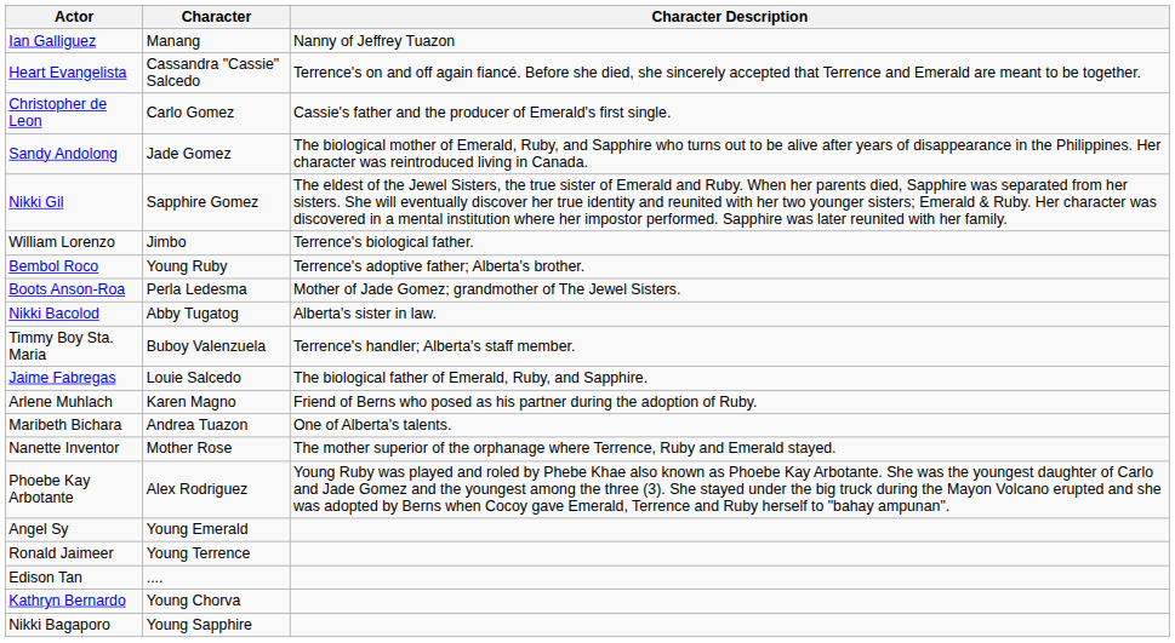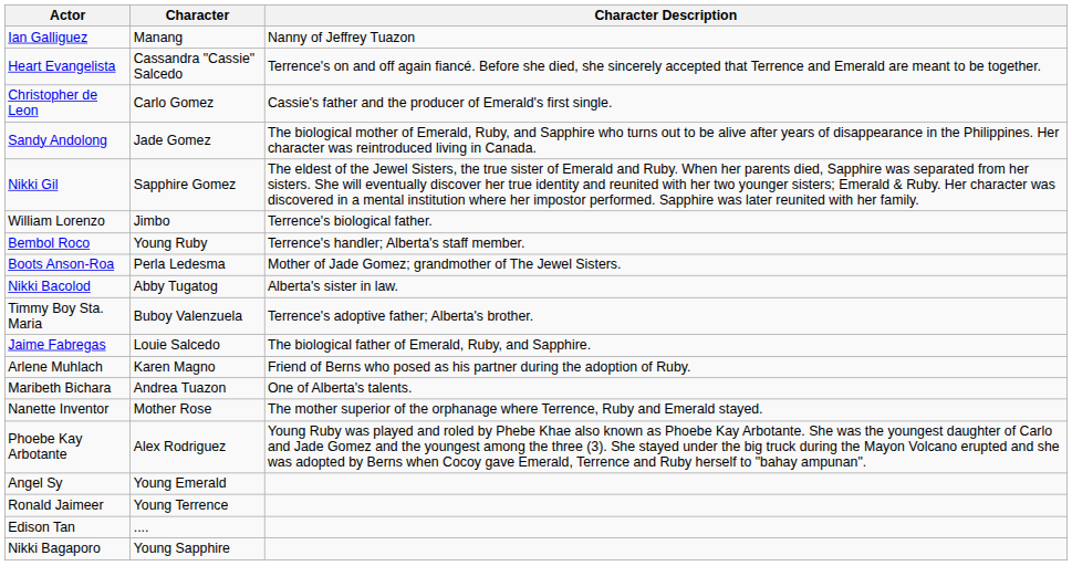Bembol Roco | Character Description: Terrence's adoptive father; Alberta's brother. -> Terrence's handler; Alberta's staff member.
Timmy Boy Sta. Maria | Character Description: Terrence's handler; Alberta's staff member. -> Terrence's adoptive father; Alberta's brother.
- row: Kathryn Bernardo | Young Chorva
